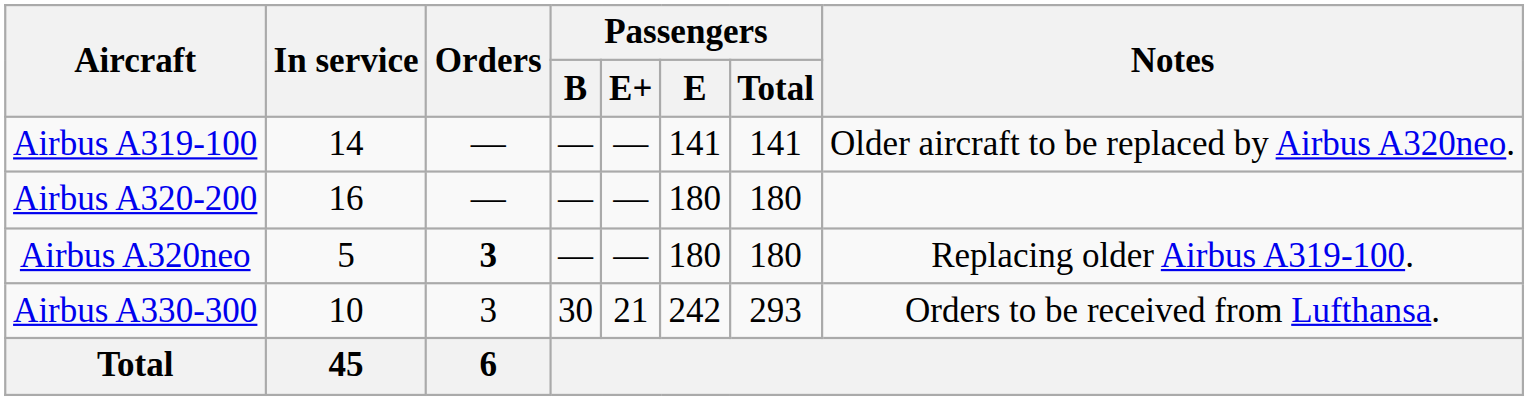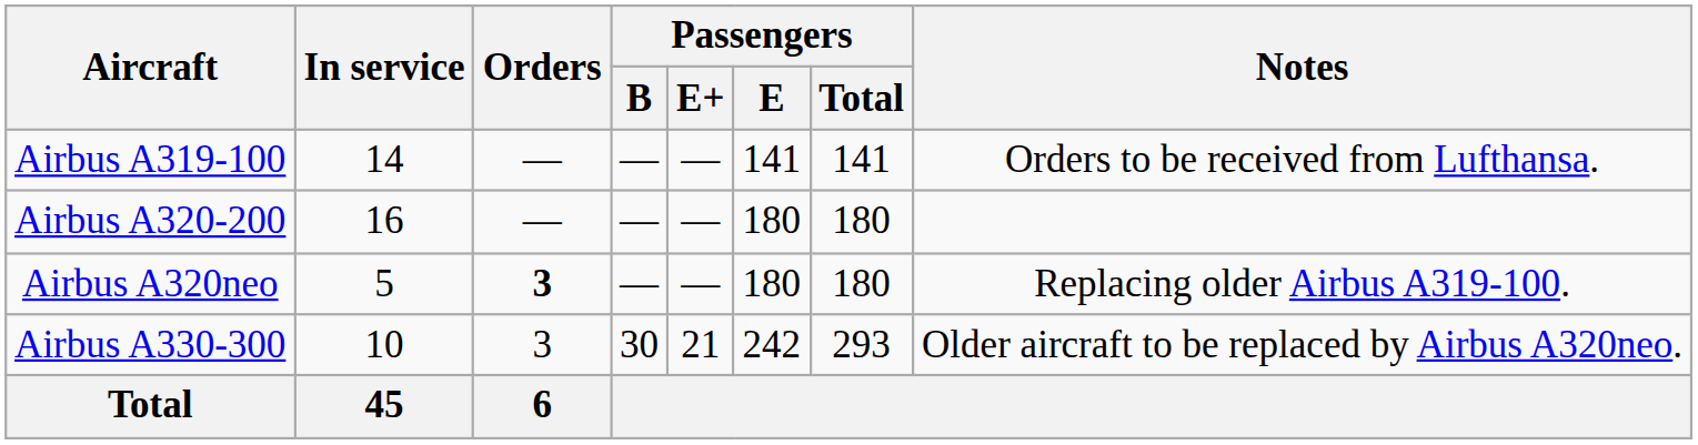Airbus A319-100 | Notes: Older aircraft to be replaced by Airbus A320neo. -> Orders to be received from Lufthansa.
Airbus A330-300 | Notes: Orders to be received from Lufthansa. -> Older aircraft to be replaced by Airbus A320neo.
